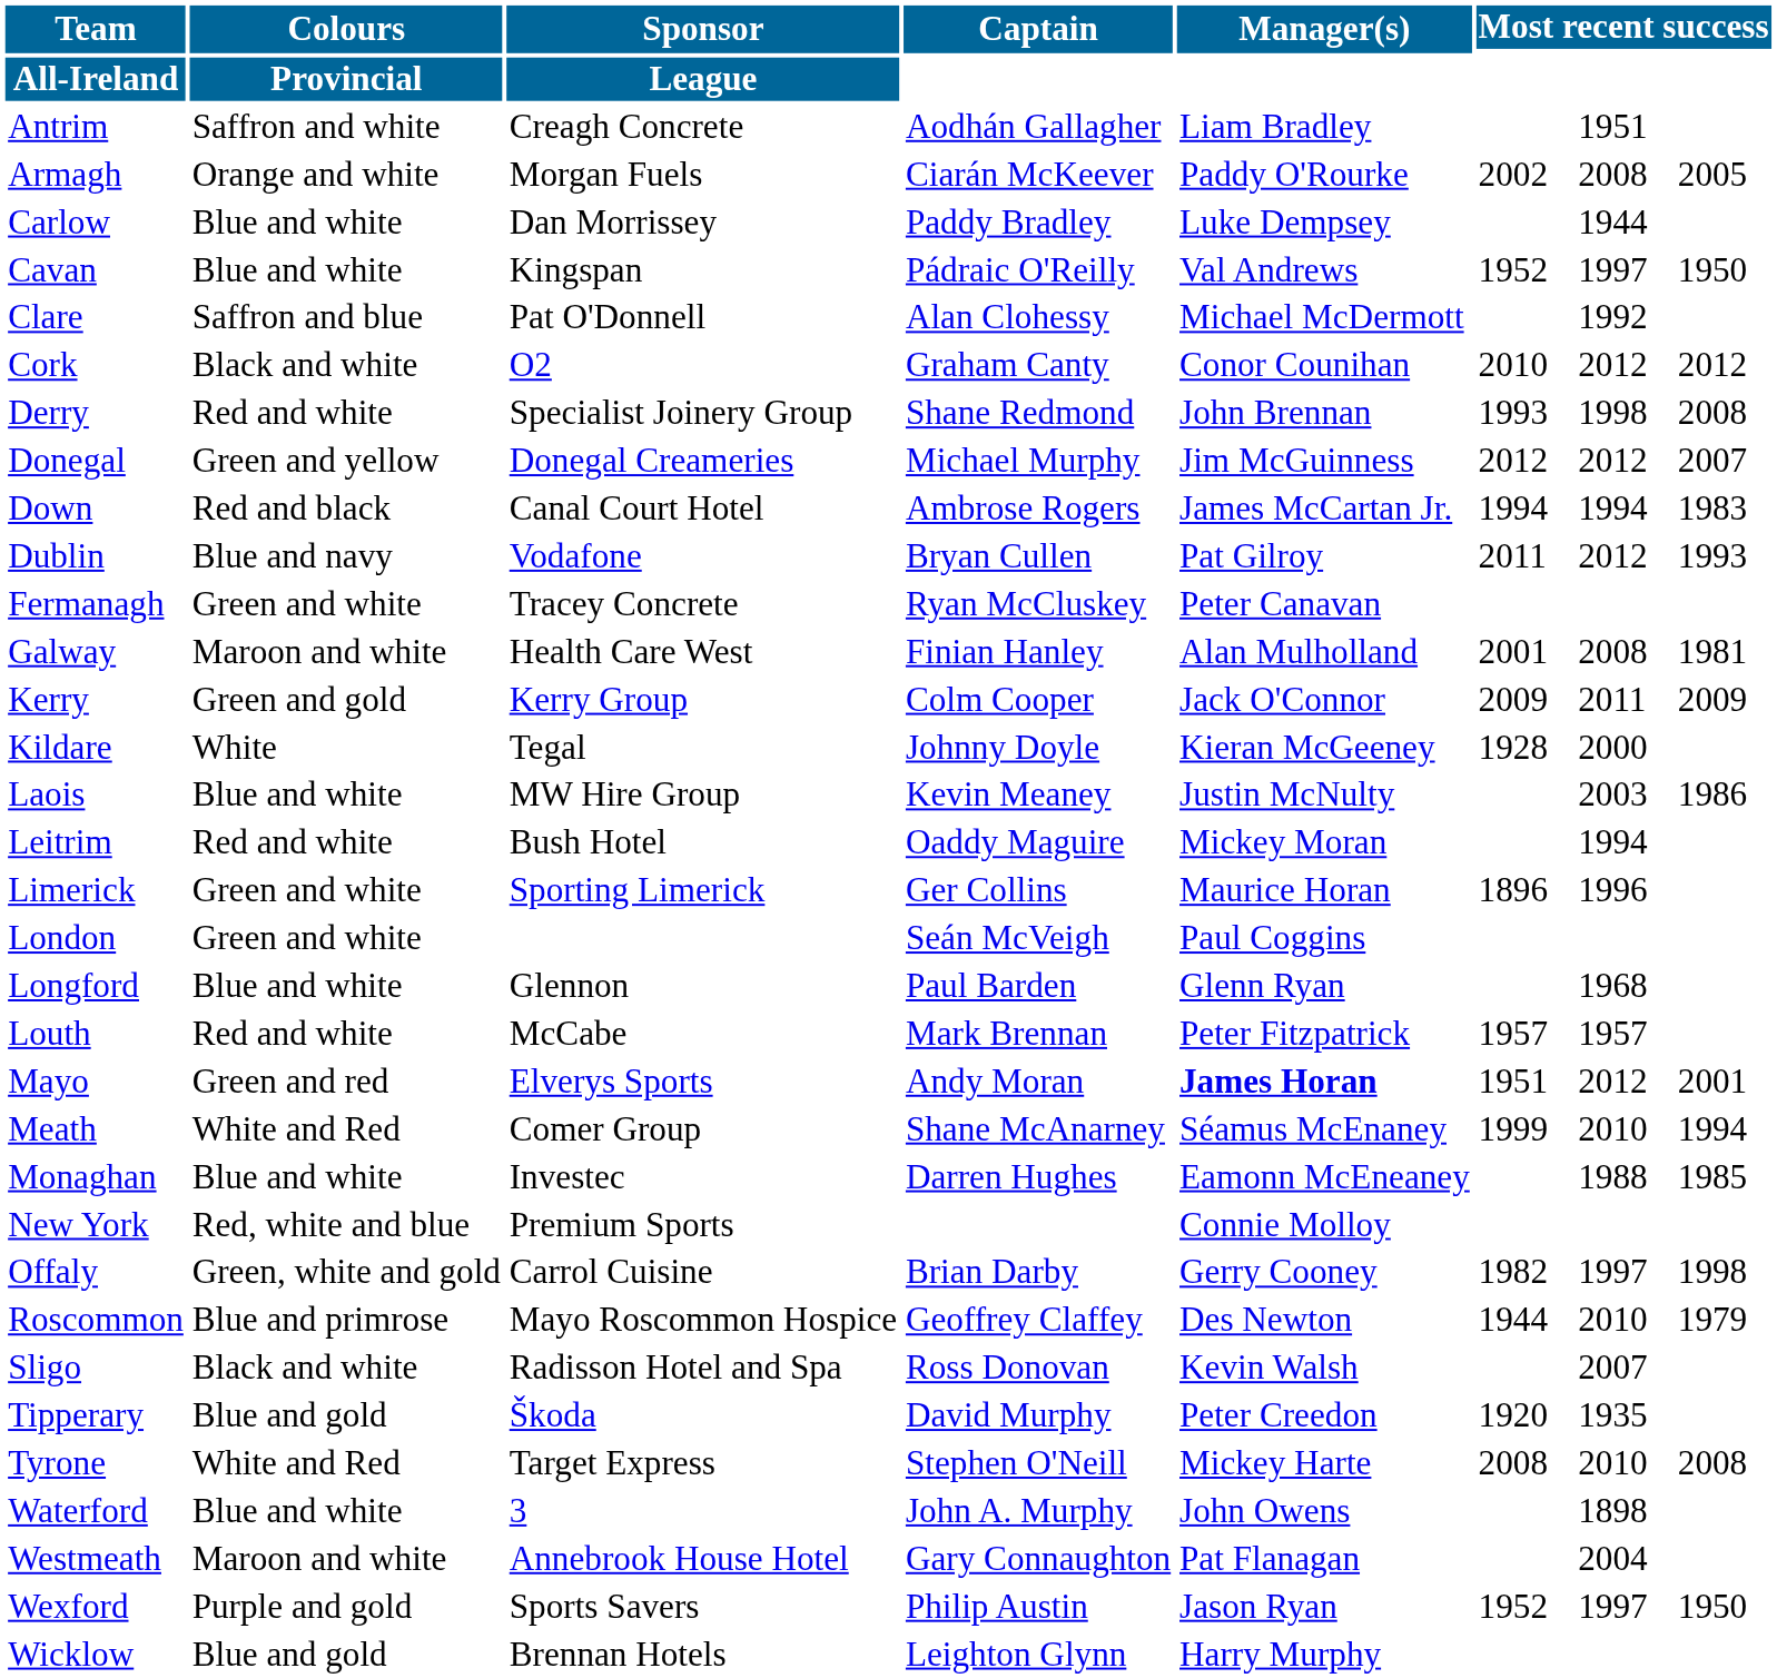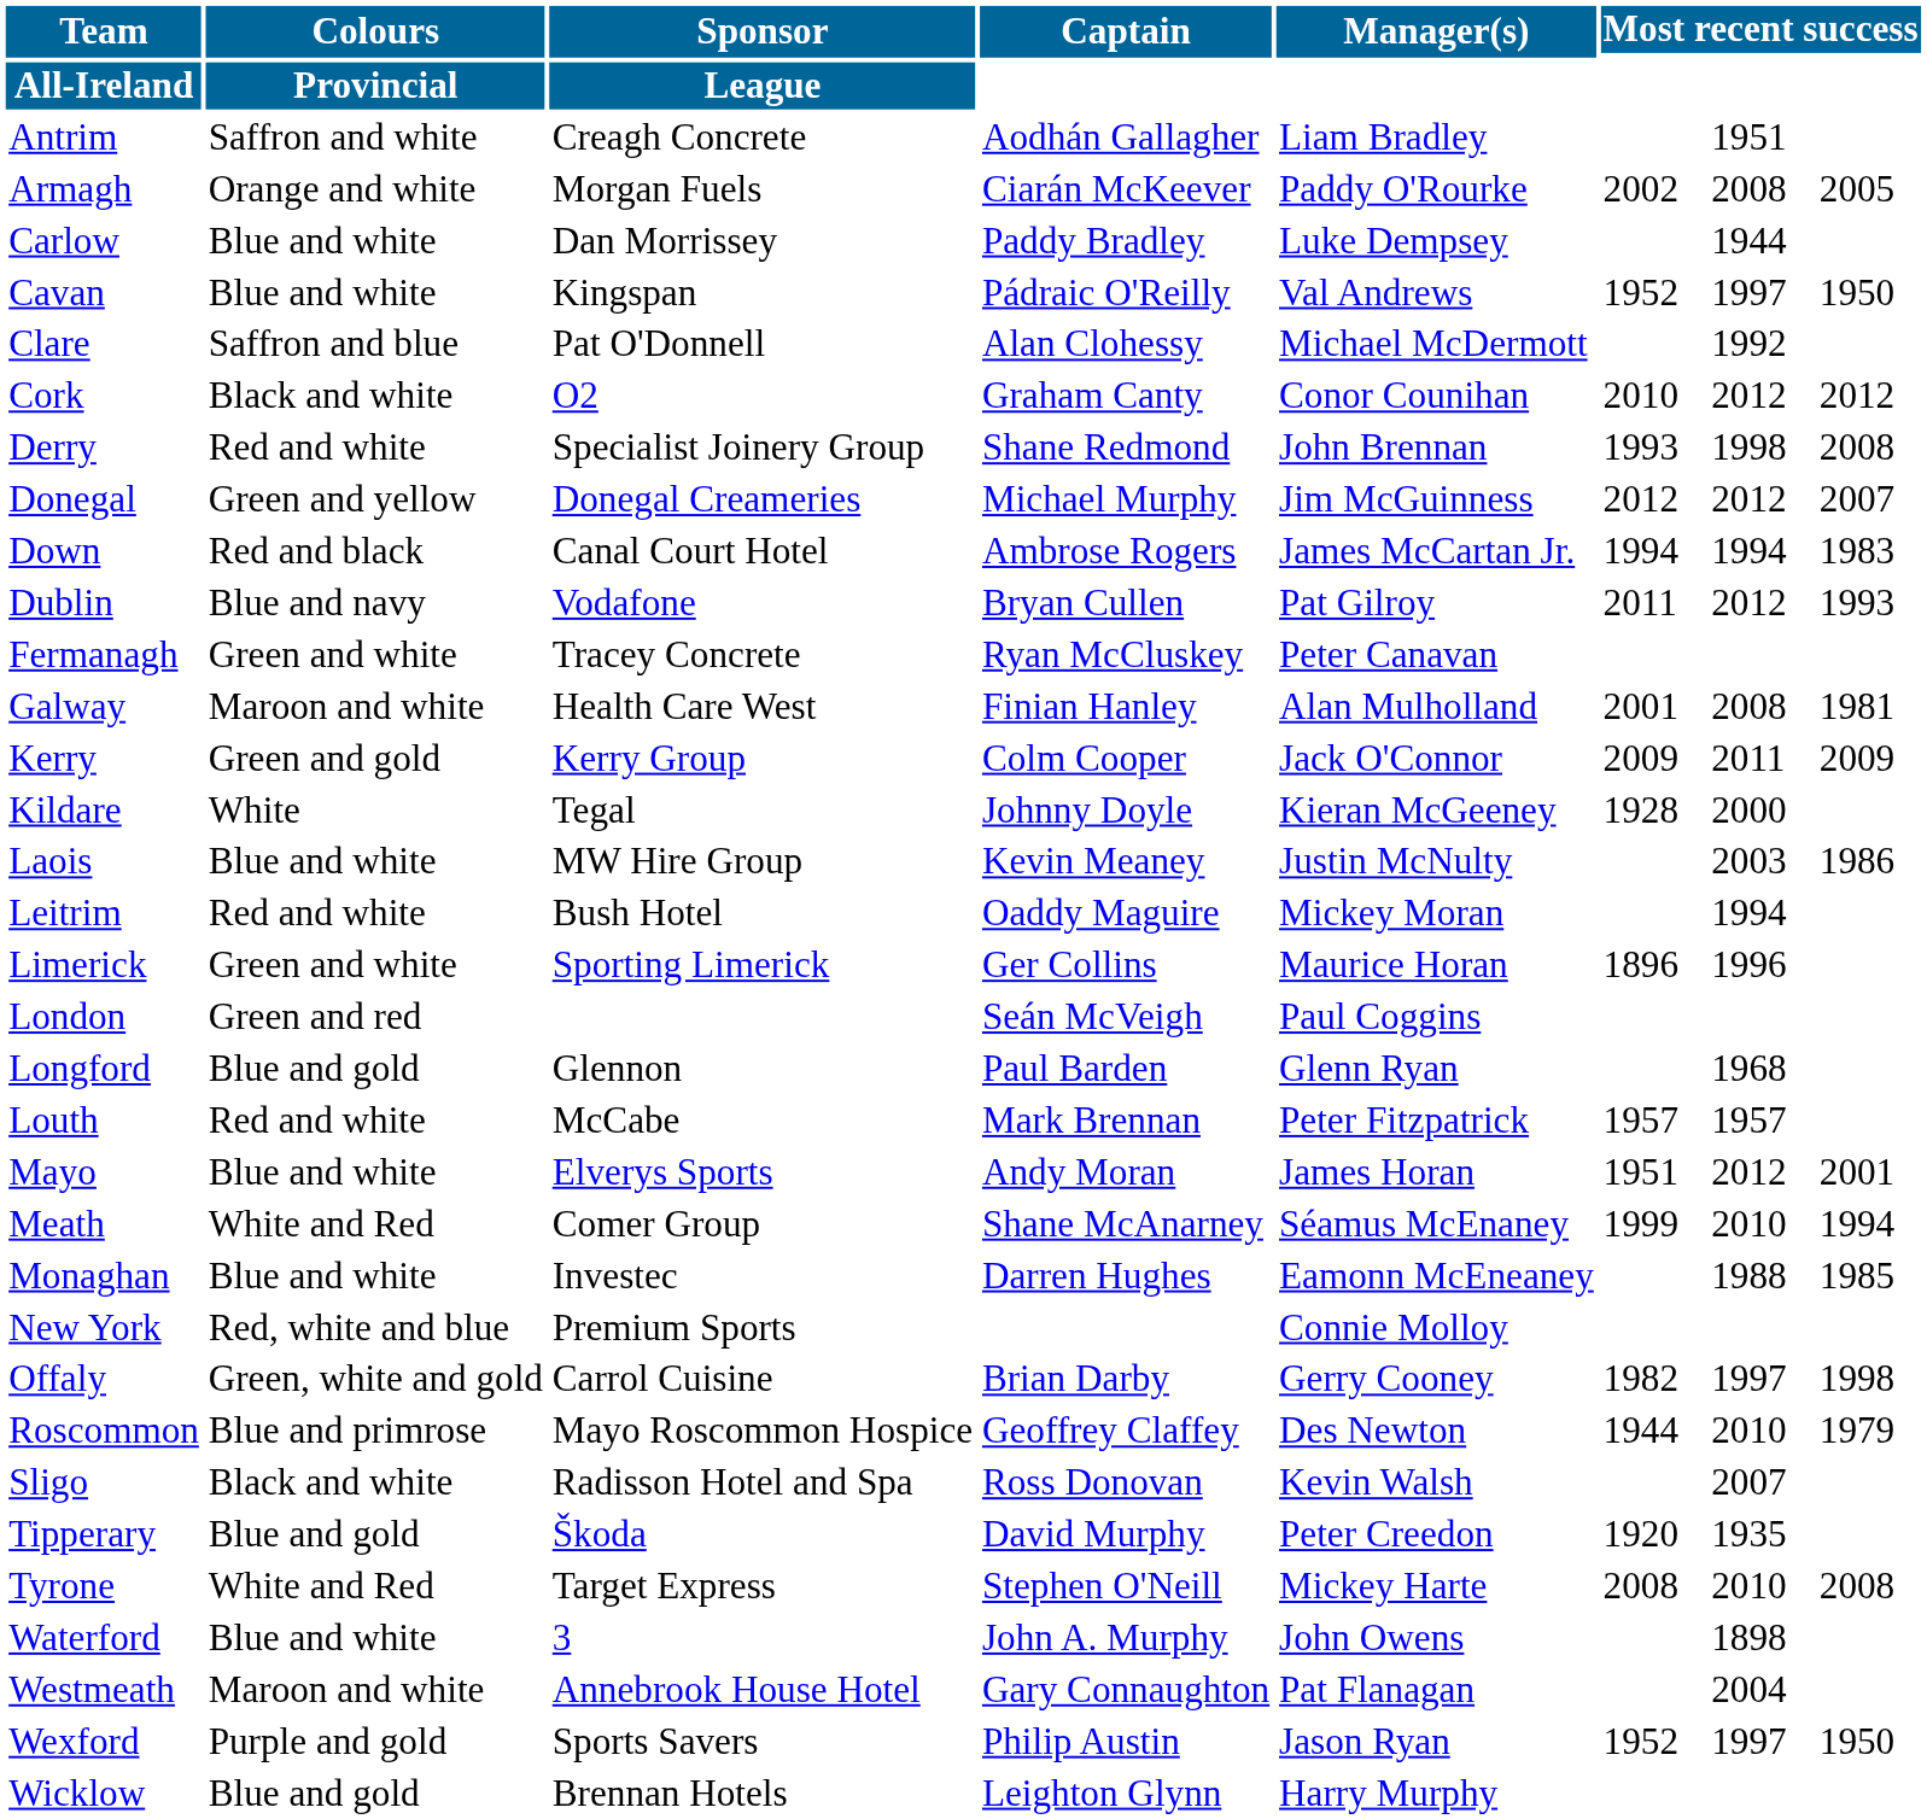London | Colours: Green and white -> Green and red
Longford | Colours: Blue and white -> Blue and gold
Mayo | Colours: Green and red -> Blue and white
Mayo | Manager(s): bold -> normal
